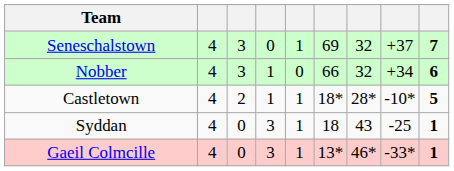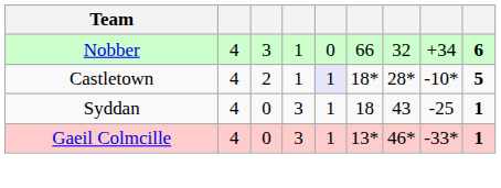- row: Seneschalstown | 4 | 3 | 0 | 1 | 69 | 32 | +37 | 7
Castletown | column 5: no background -> lavender background
